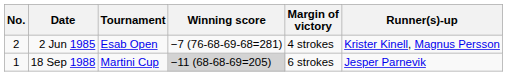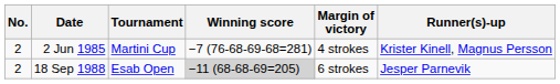2 Jun 1985 | Tournament: Esab Open -> Martini Cup
18 Sep 1988 | No.: 1 -> 2
18 Sep 1988 | Tournament: Martini Cup -> Esab Open
